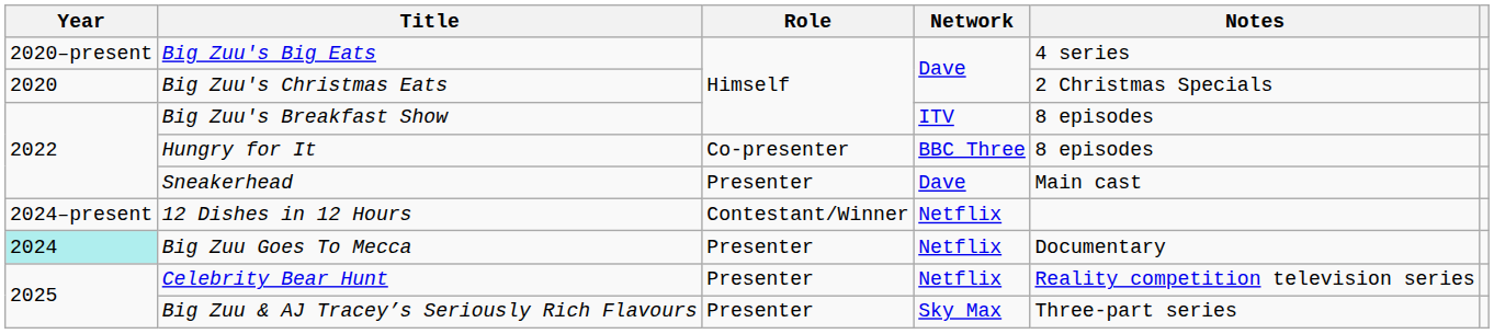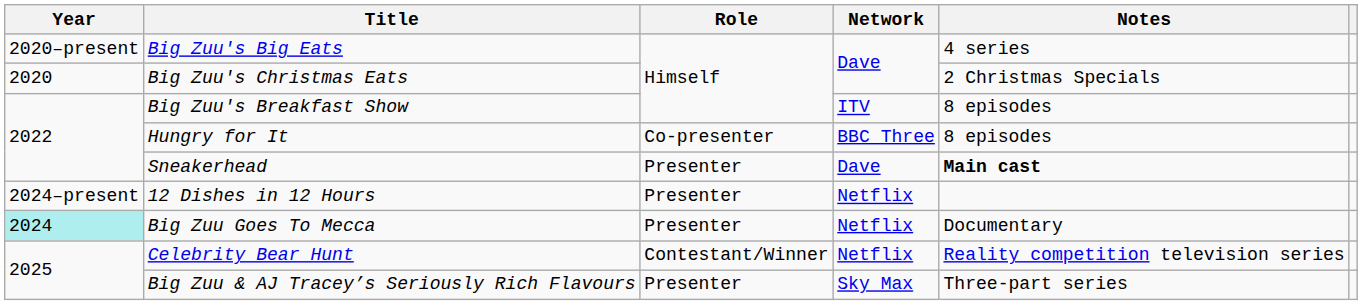Sneakerhead | Notes: normal -> bold
12 Dishes in 12 Hours | Role: Contestant/Winner -> Presenter
Celebrity Bear Hunt | Role: Presenter -> Contestant/Winner
